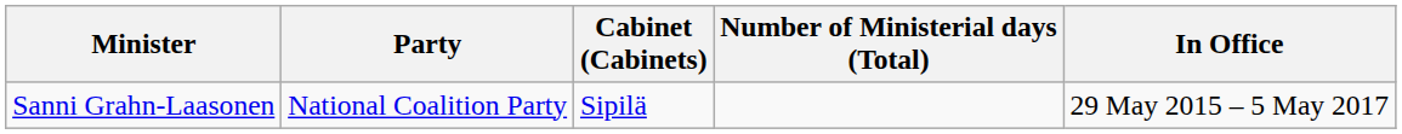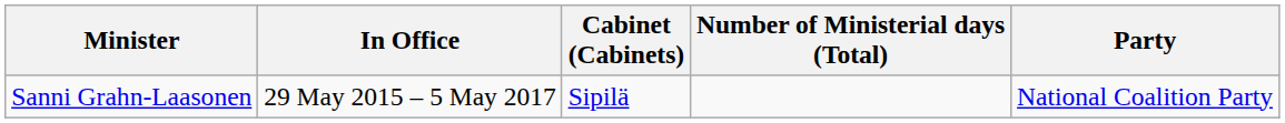columns swapped: In Office <-> Party
